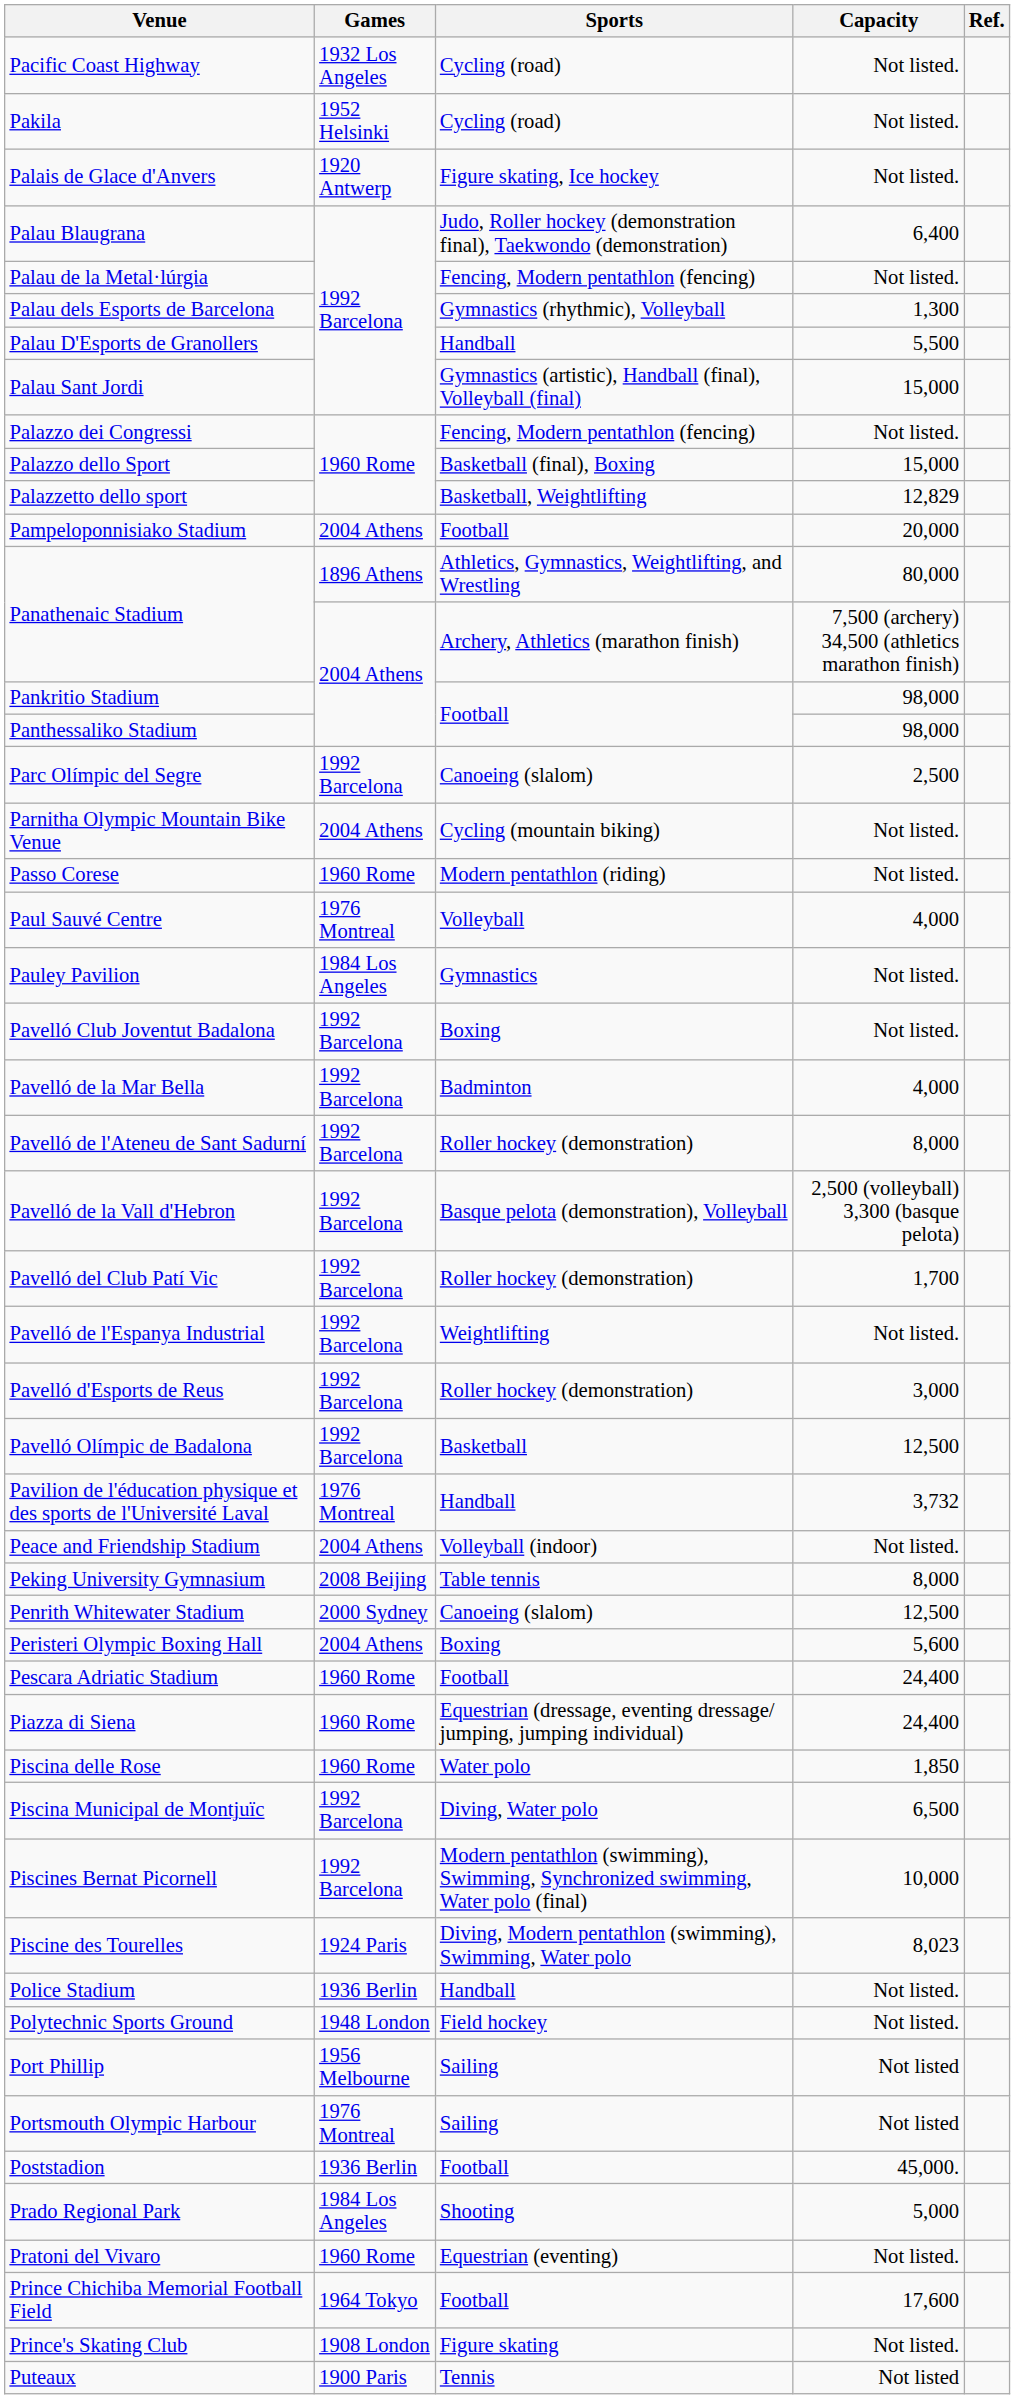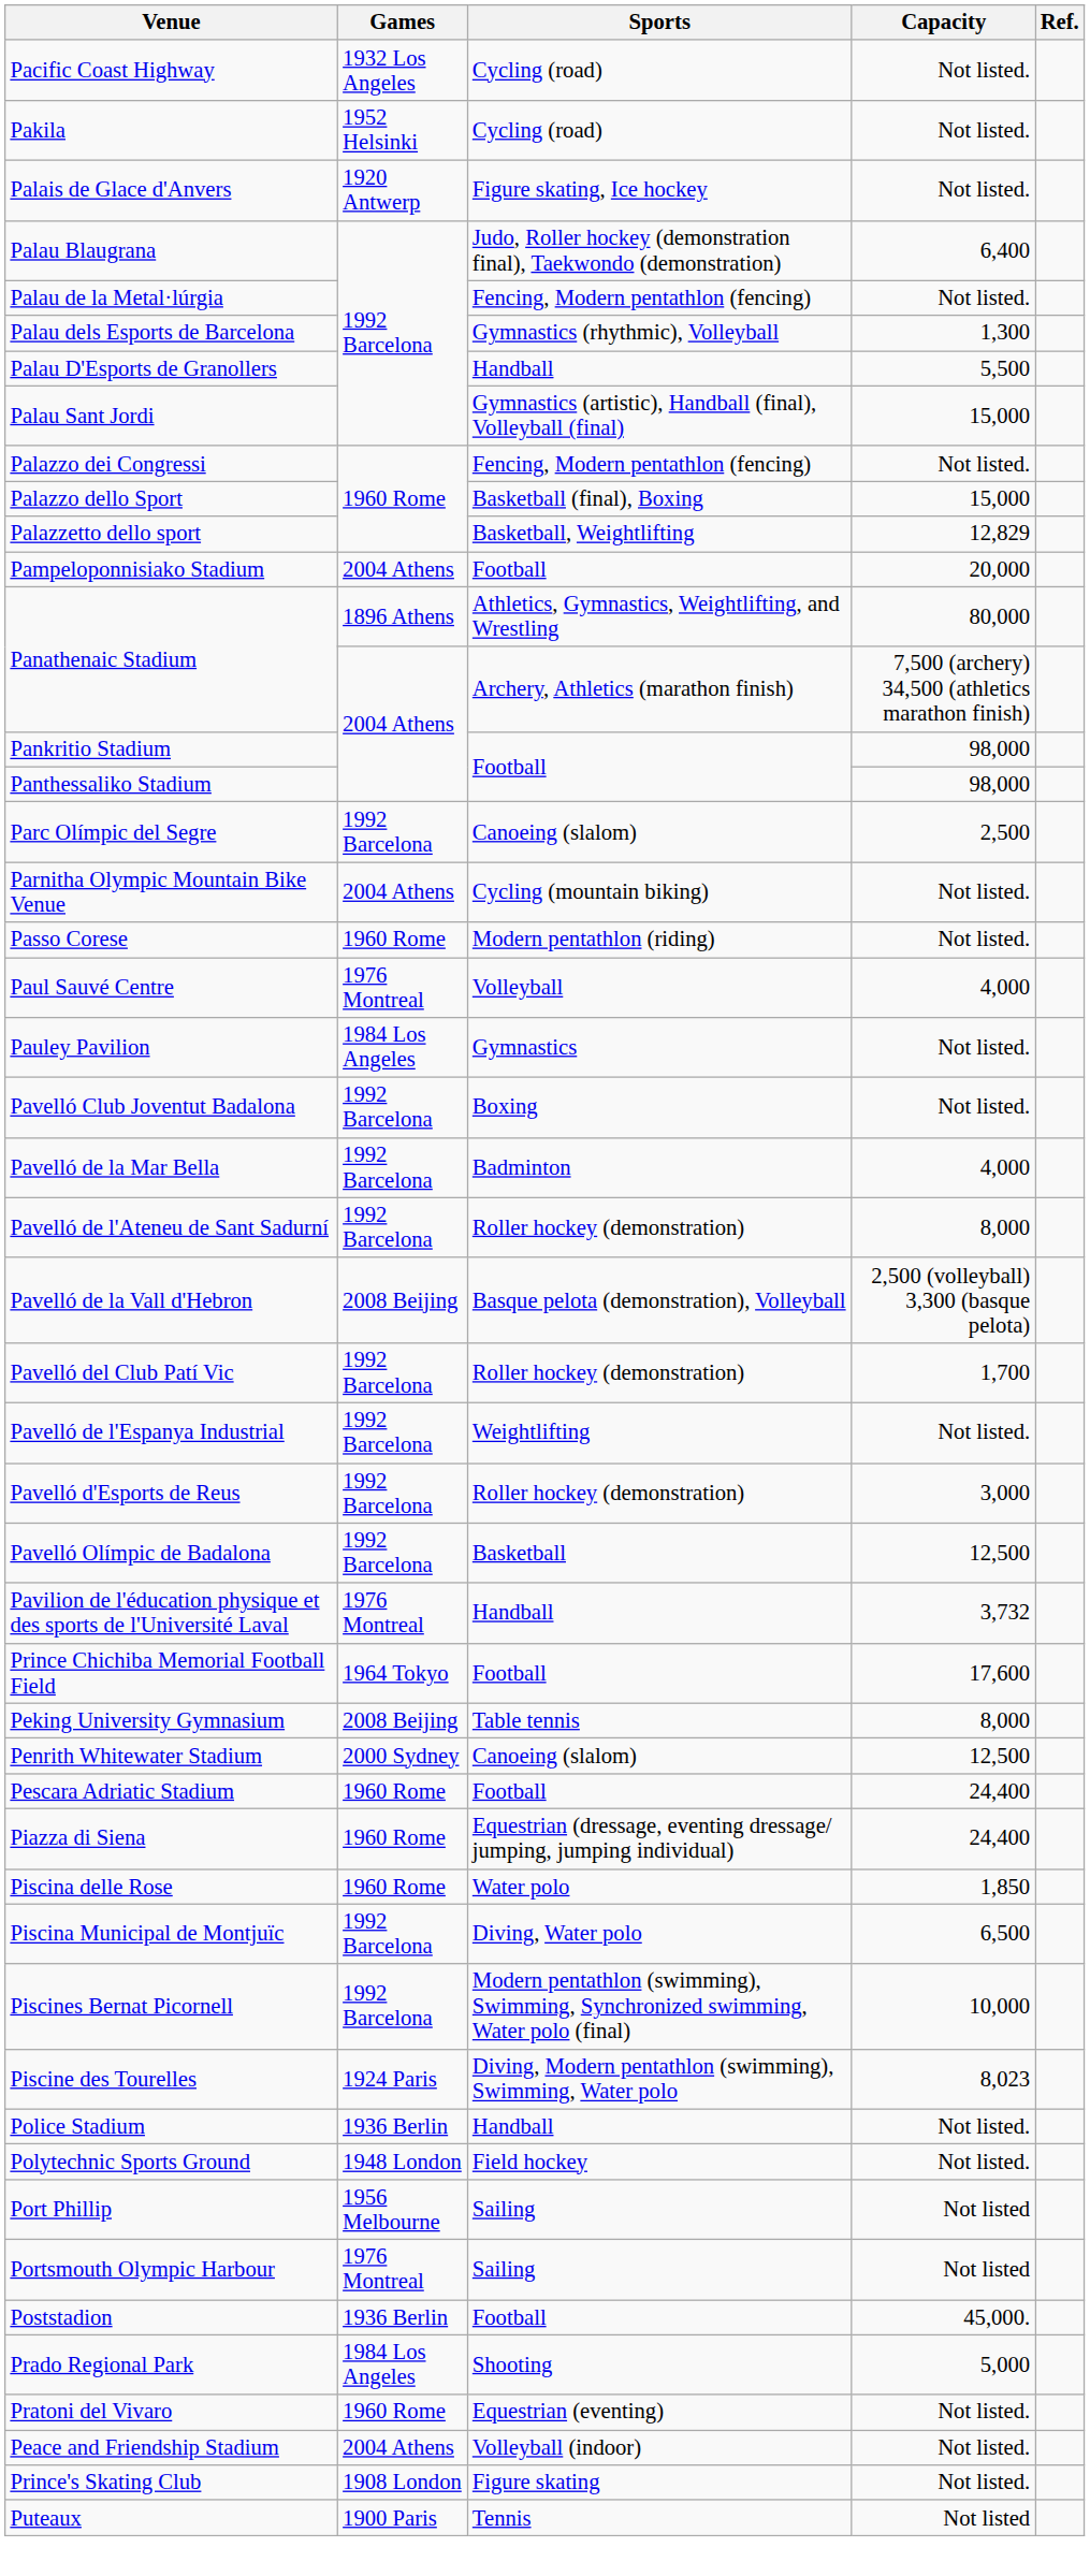Pavelló de la Vall d'Hebron | Games: 1992 Barcelona -> 2008 Beijing
rows swapped: Peace and Friendship Stadium <-> Prince Chichiba Memorial Football Field
- row: Peristeri Olympic Boxing Hall | 2004 Athens | Boxing | 5,600
